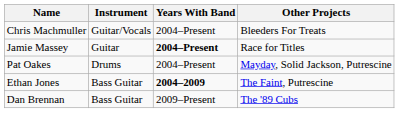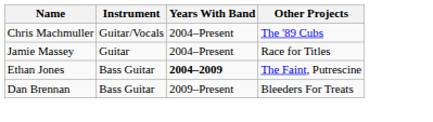Chris Machmuller | Other Projects: Bleeders For Treats -> The '89 Cubs
Jamie Massey | Years With Band: bold -> normal
- row: Pat Oakes | Drums | 2004–Present | Mayday, Solid Jackson, Putrescine
Dan Brennan | Other Projects: The '89 Cubs -> Bleeders For Treats
